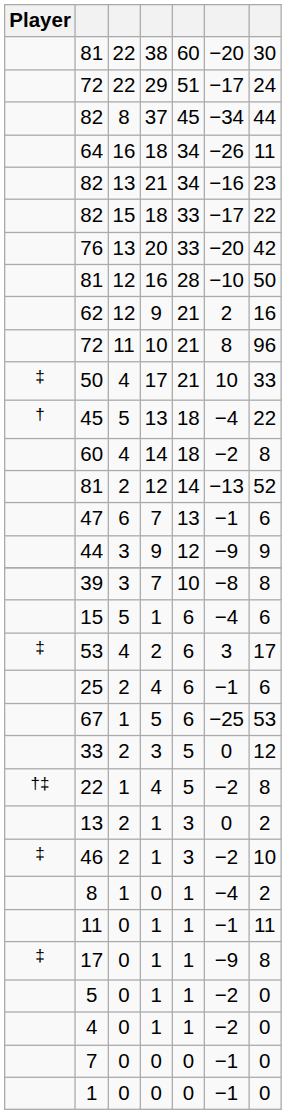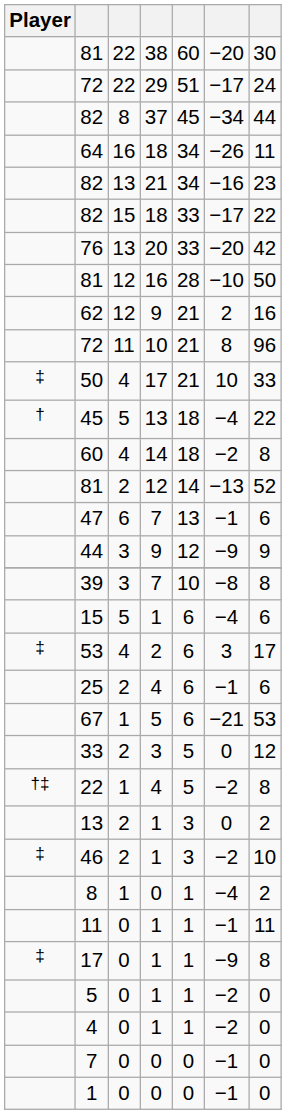67 | column 6: −25 -> −21
